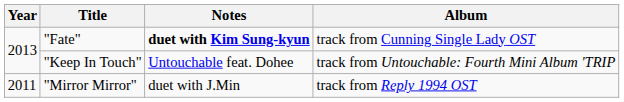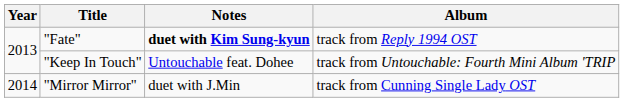"Fate" | Album: track from Cunning Single Lady OST -> track from Reply 1994 OST
"Mirror Mirror" | Year: 2011 -> 2014
"Mirror Mirror" | Album: track from Reply 1994 OST -> track from Cunning Single Lady OST
